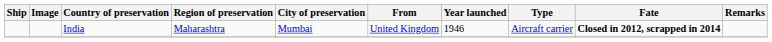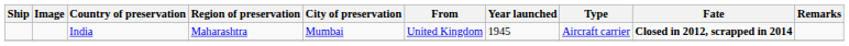India | Year launched: 1946 -> 1945
